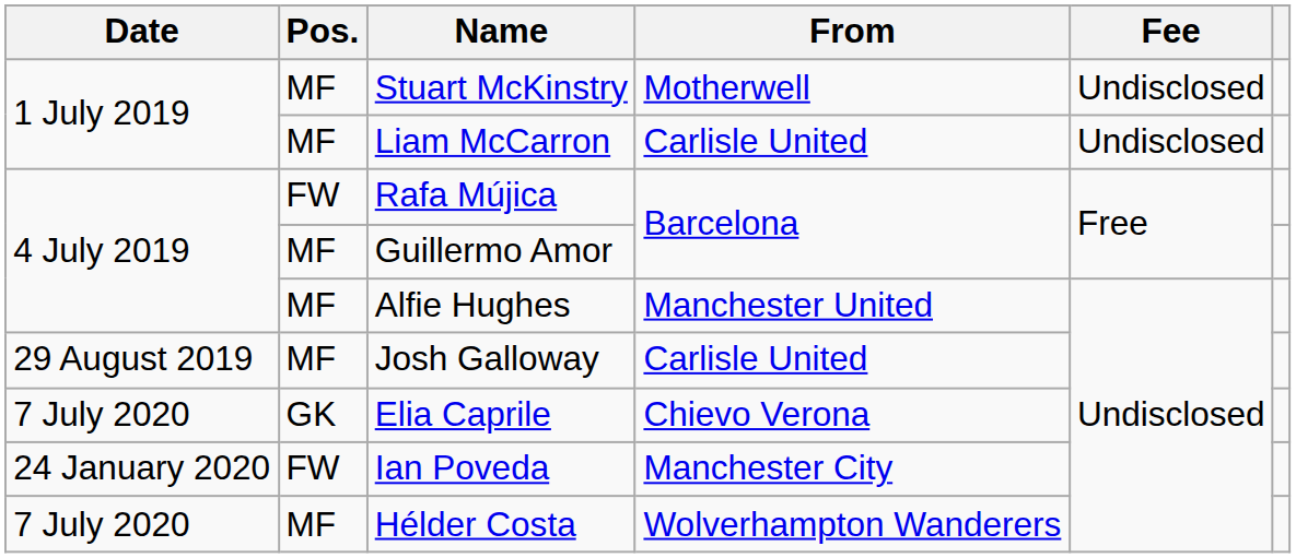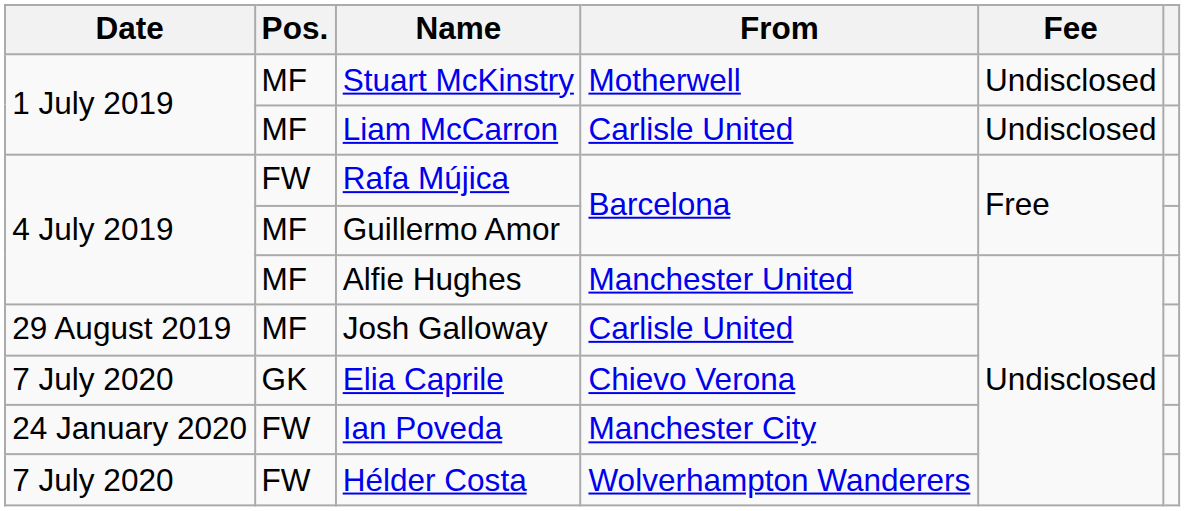Hélder Costa | Pos.: MF -> FW
